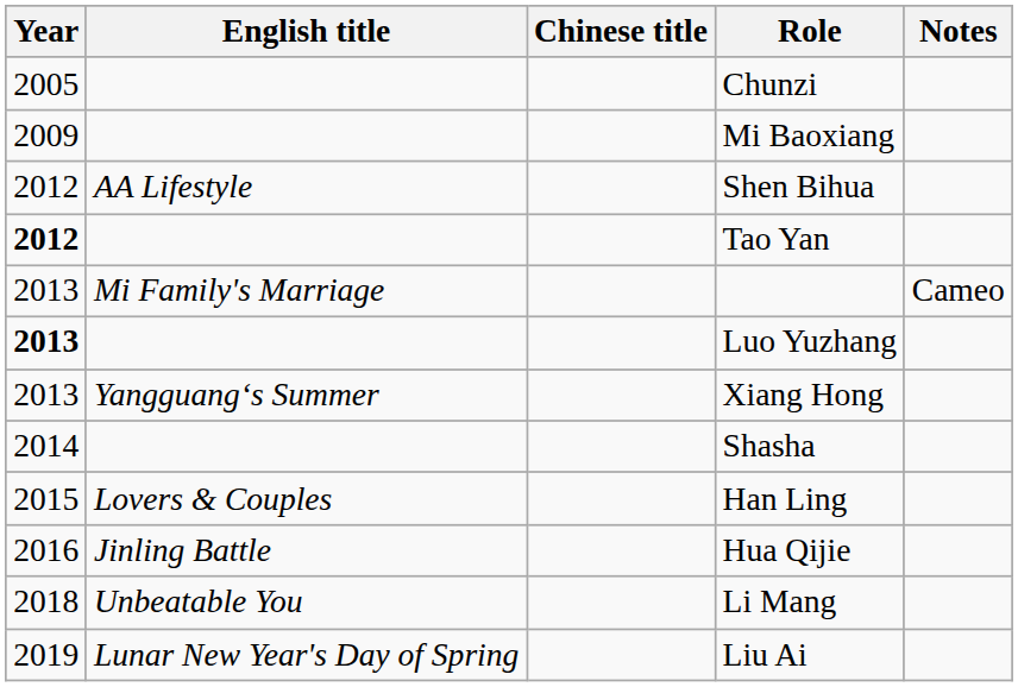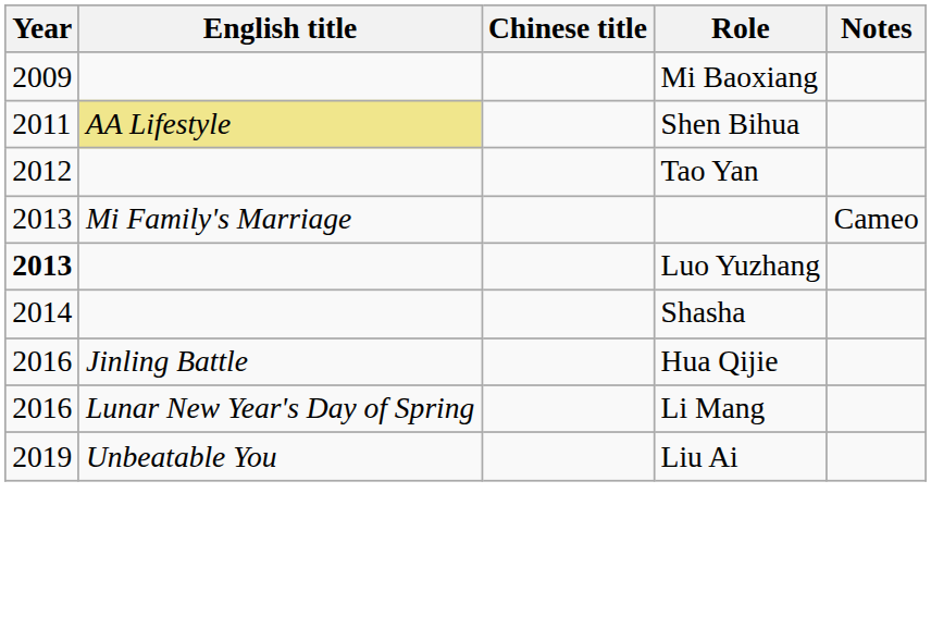- row: 2005 | Chunzi
Shen Bihua | Year: 2012 -> 2011
Shen Bihua | English title: no background -> khaki background
Tao Yan | Year: bold -> normal
- row: 2013 | Yangguang‘s Summer | Xiang Hong
- row: 2015 | Lovers & Couples | Han Ling
Li Mang | Year: 2018 -> 2016
Li Mang | English title: Unbeatable You -> Lunar New Year's Day of Spring
Liu Ai | English title: Lunar New Year's Day of Spring -> Unbeatable You
